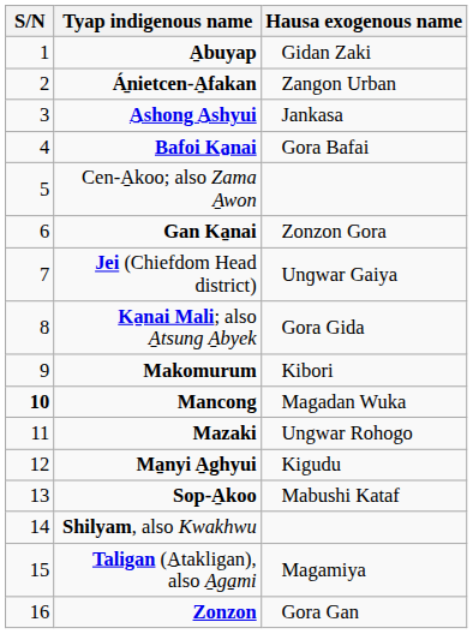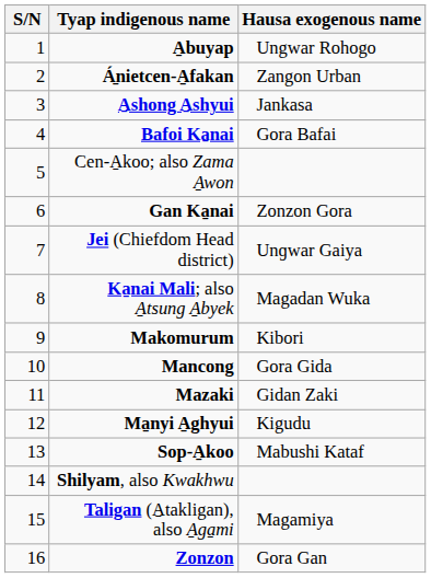A̠buyap | Hausa exogenous name: Gidan Zaki -> Ungwar Rohogo
Ka̠nai Mali; also A̠tsung A̠byek | Hausa exogenous name: Gora Gida -> Magadan Wuka
Mancong | S/N: bold -> normal
Mancong | Hausa exogenous name: Magadan Wuka -> Gora Gida
Mazaki | Hausa exogenous name: Ungwar Rohogo -> Gidan Zaki
